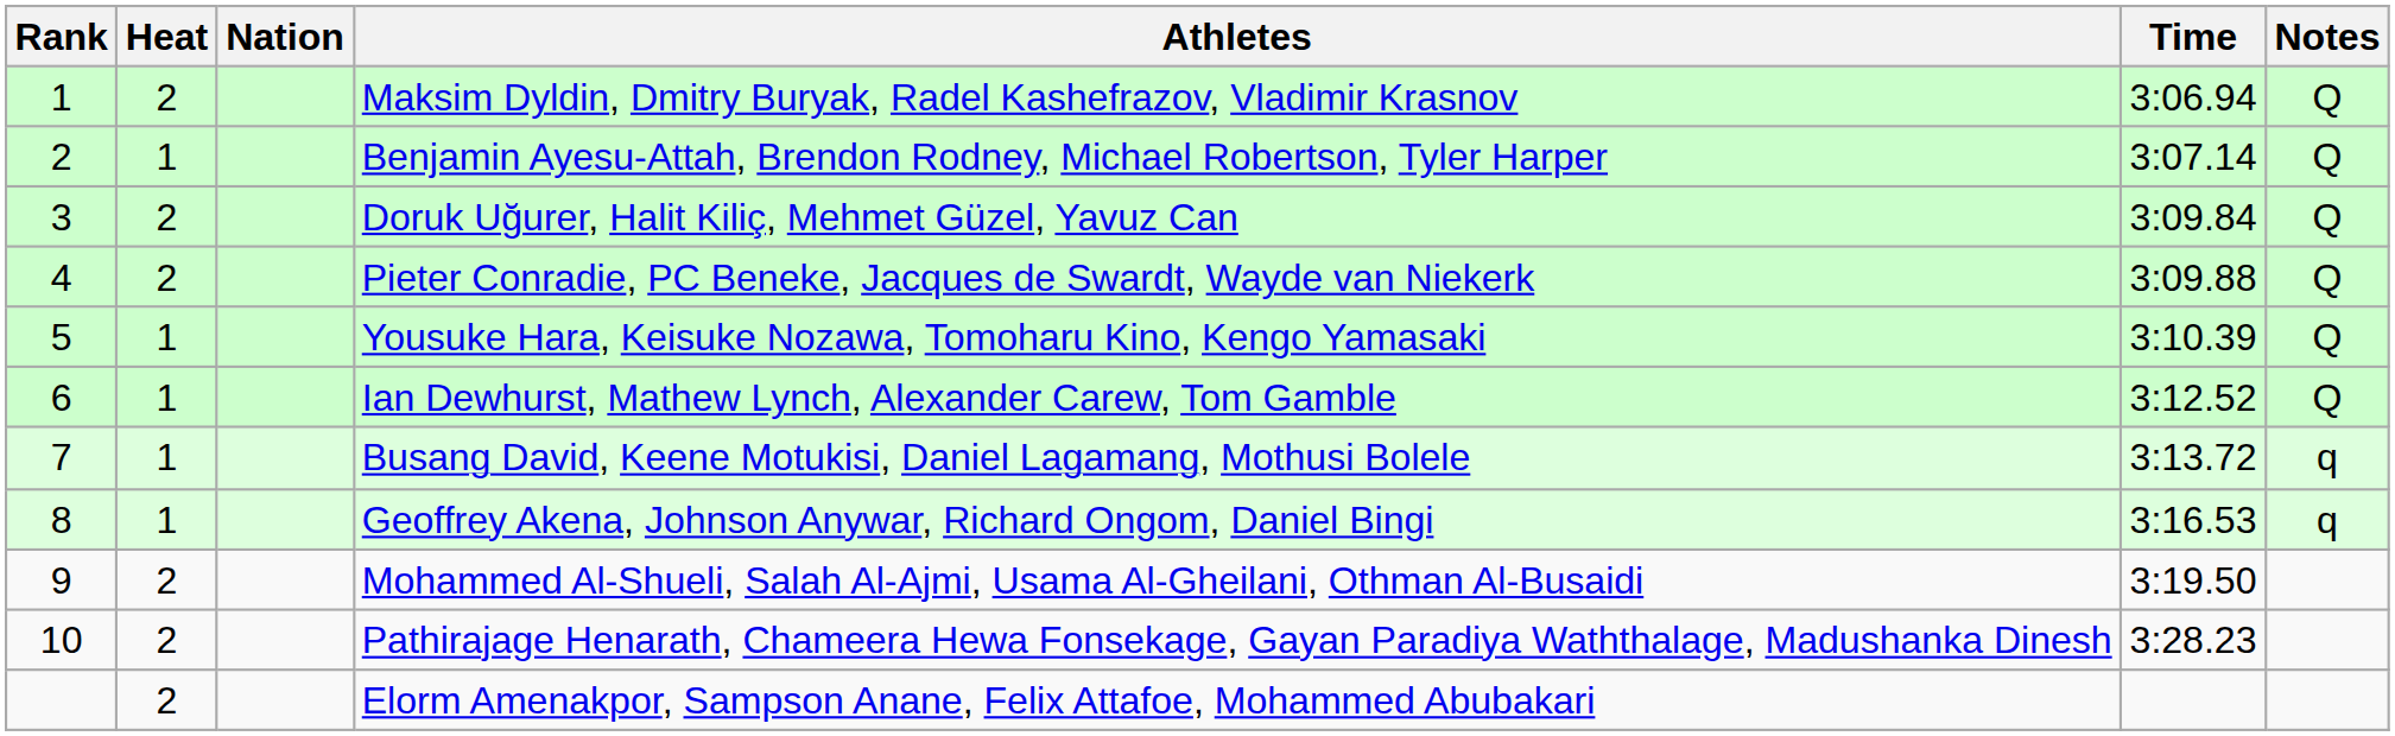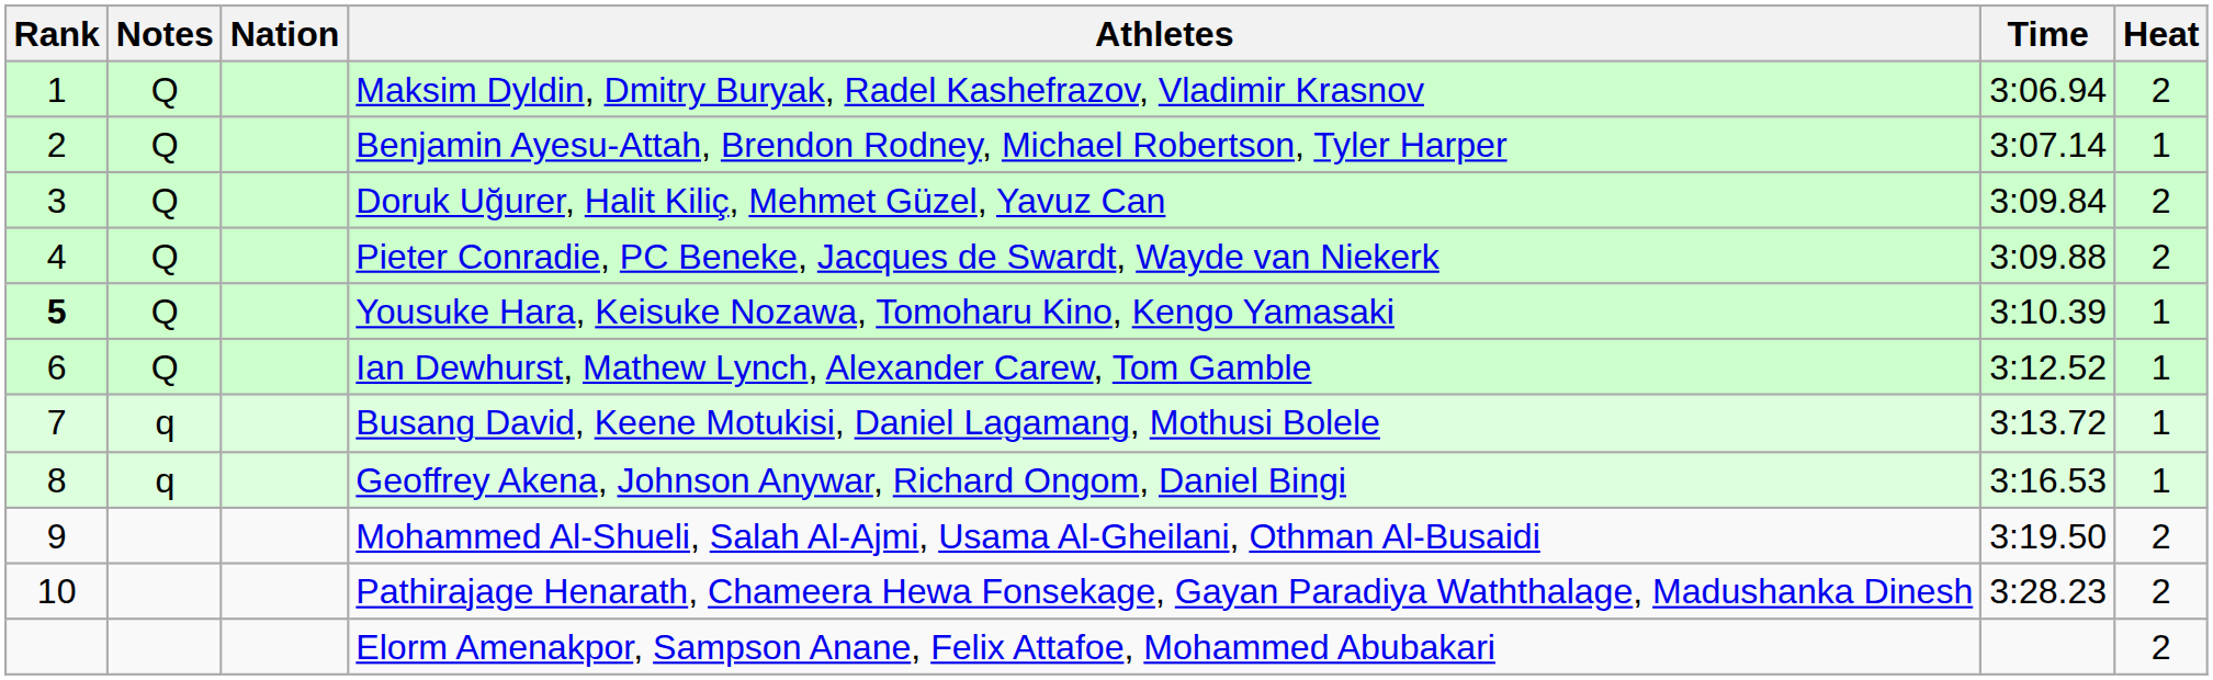columns swapped: Heat <-> Notes
Yousuke Hara, Keisuke Nozawa, Tomoharu Kino, Kengo Yamasaki | Rank: normal -> bold
